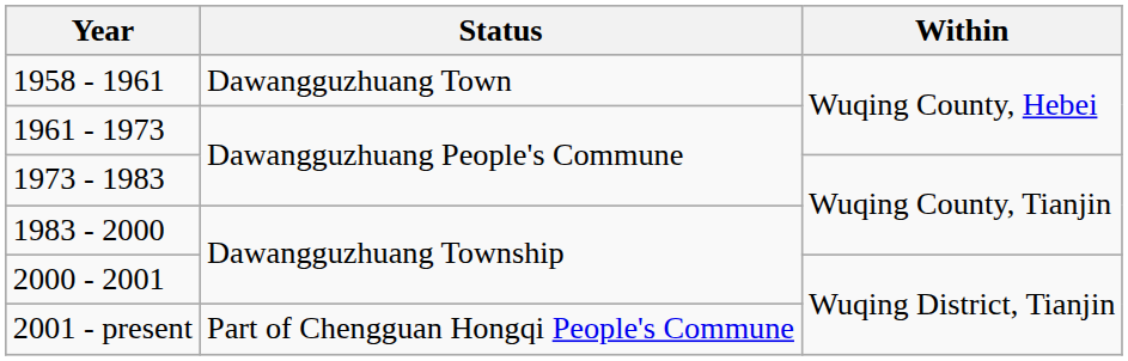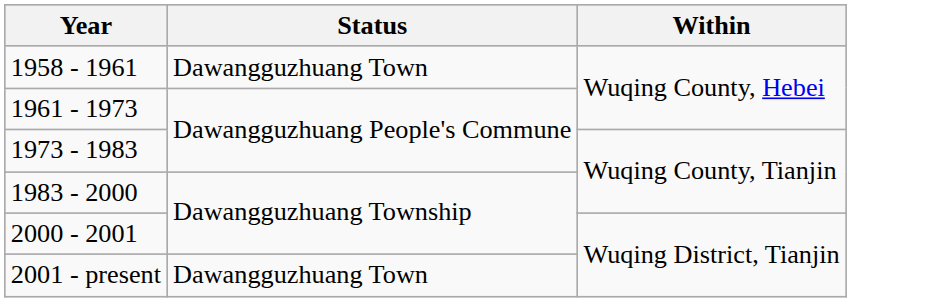2001 - present | Status: Part of Chengguan Hongqi People's Commune -> Dawangguzhuang Town
